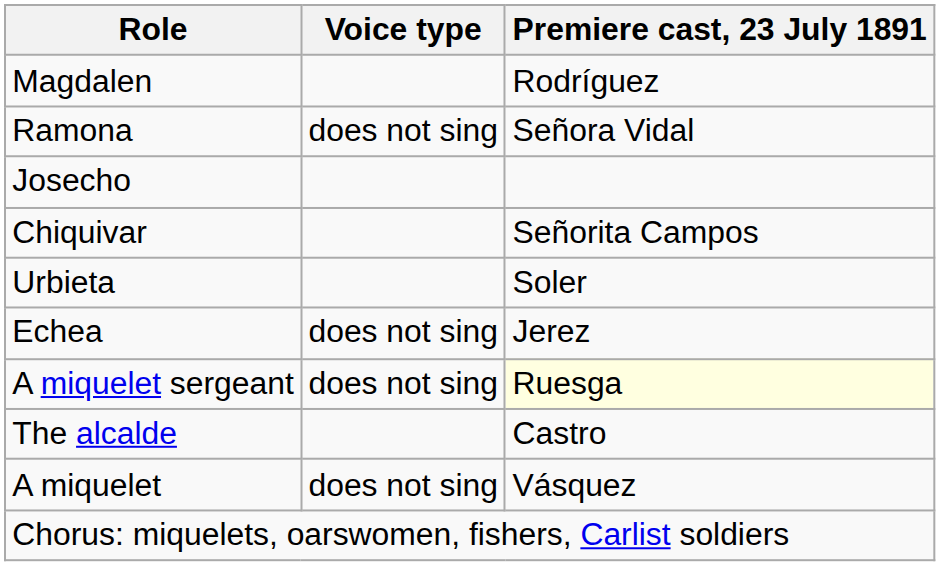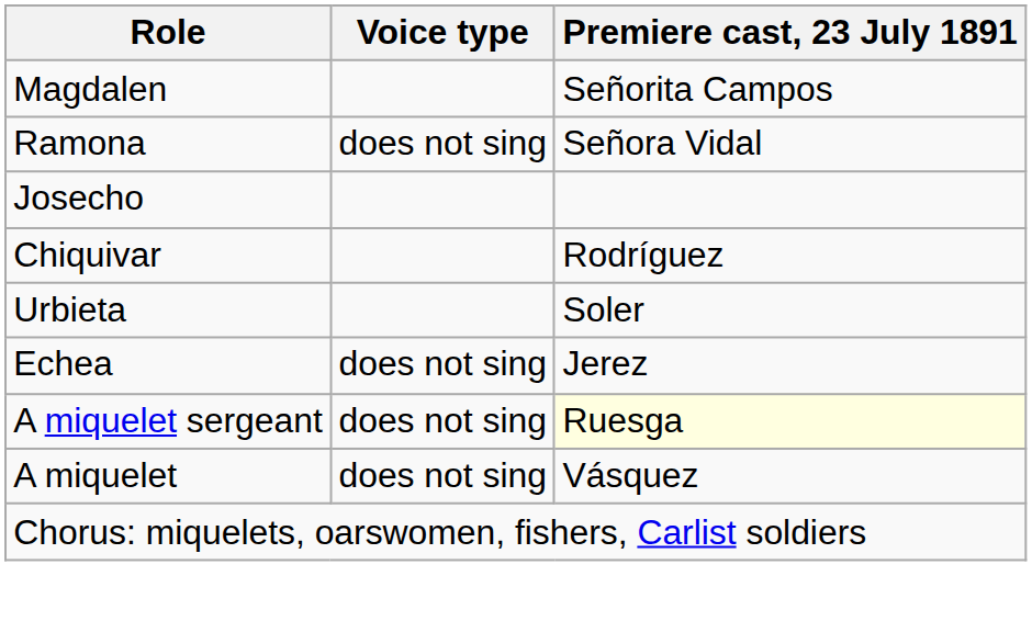Magdalen | Premiere cast, 23 July 1891: Rodríguez -> Señorita Campos
Chiquivar | Premiere cast, 23 July 1891: Señorita Campos -> Rodríguez
- row: The alcalde | Castro
